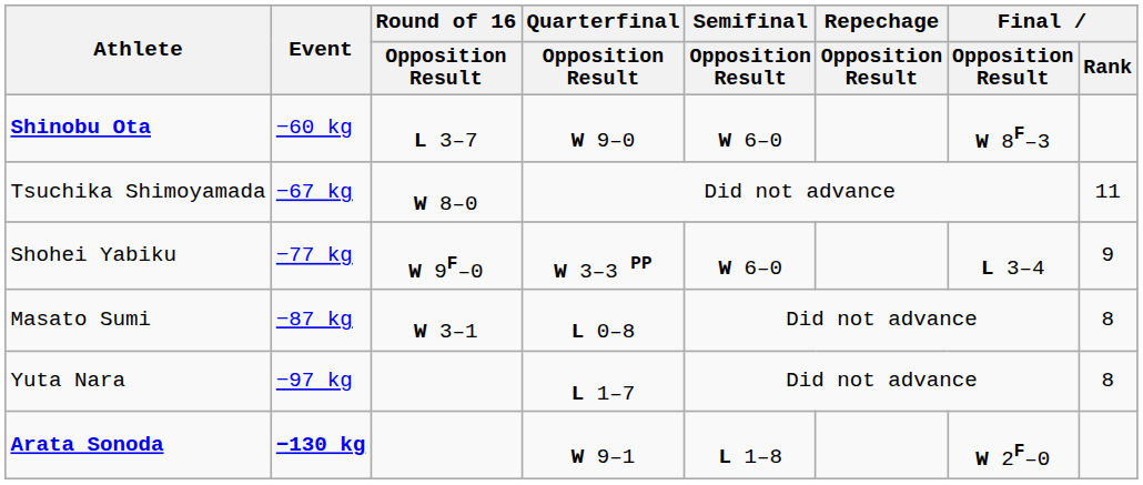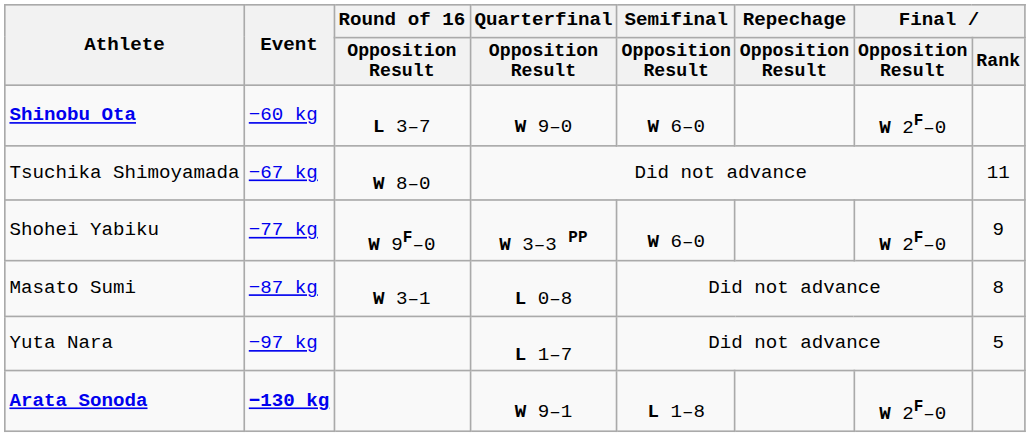Shinobu Ota | Final / Opposition Result: W 8F–3 -> W 2F–0
Shohei Yabiku | Final / Opposition Result: L 3–4 -> W 2F–0
Yuta Nara | Final / Rank: 8 -> 5
